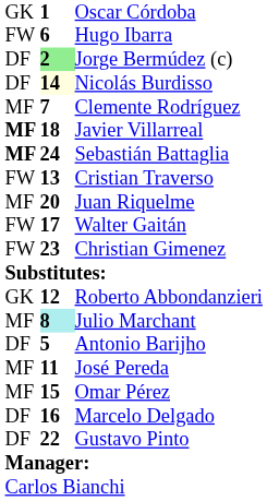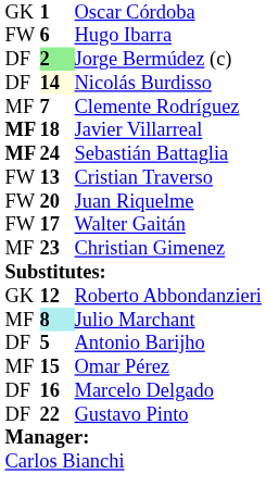Juan Riquelme | column 1: MF -> FW
Christian Gimenez | column 1: FW -> MF
- row: MF | 11 | José Pereda
